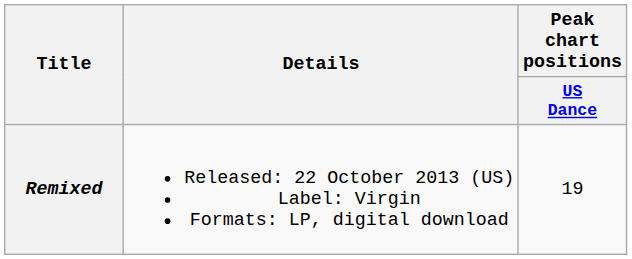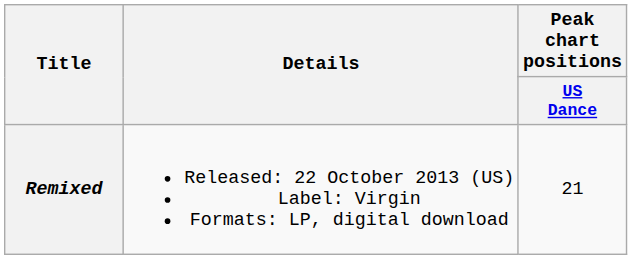Remixed | Peak chart positions / US Dance: 19 -> 21
